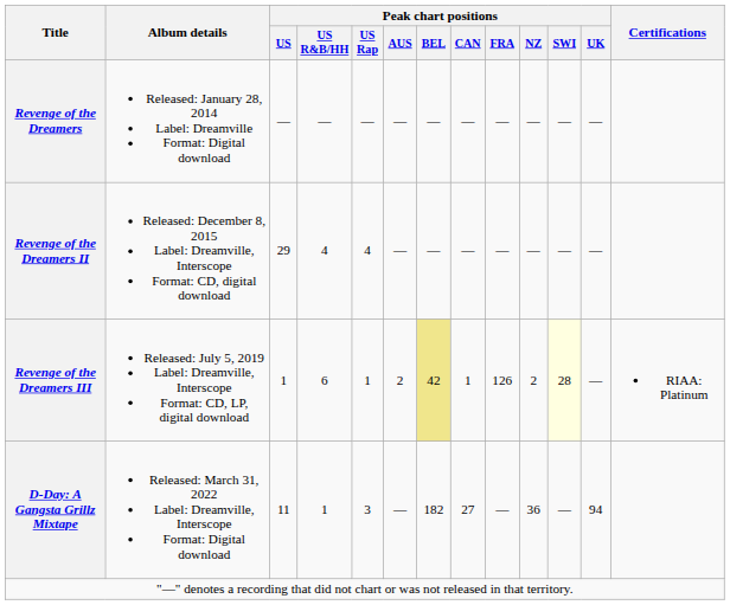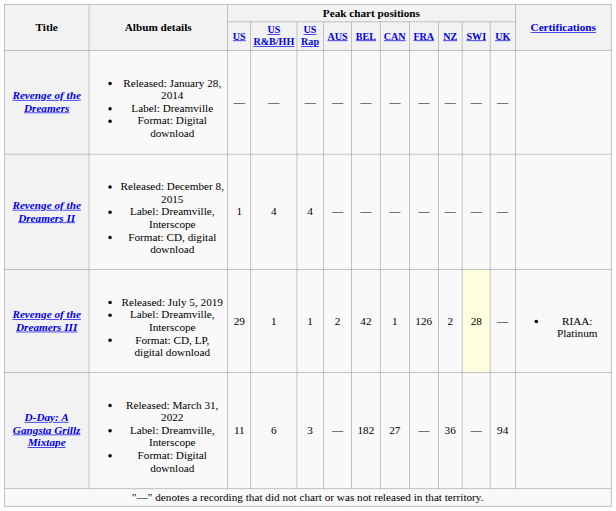Revenge of the Dreamers II | Peak chart positions / US: 29 -> 1
Revenge of the Dreamers III | Peak chart positions / US: 1 -> 29
Revenge of the Dreamers III | Peak chart positions / US R&B/HH: 6 -> 1
Revenge of the Dreamers III | Peak chart positions / BEL: khaki background -> no background
D-Day: A Gangsta Grillz Mixtape | Peak chart positions / US R&B/HH: 1 -> 6
